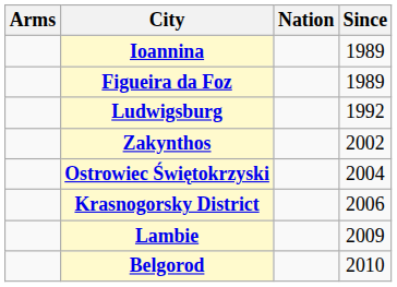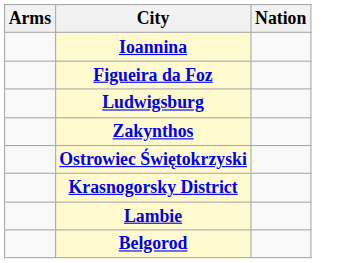- column: Since | 1989 | 1989 | 1992 | 2002 | 2004 | 2006 | 2009 | 2010
